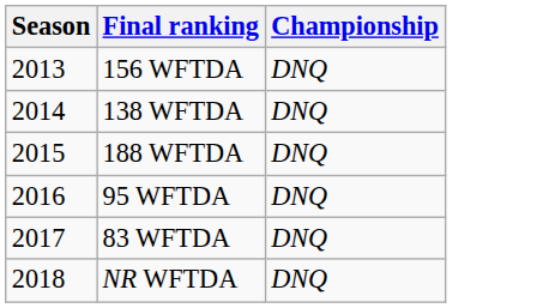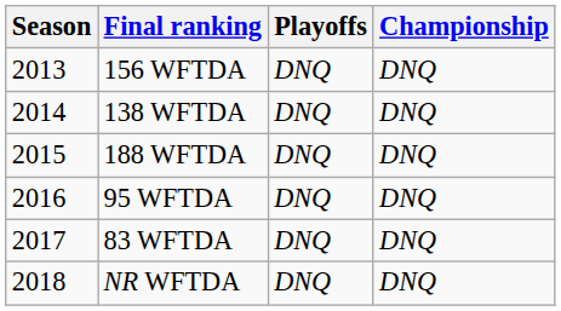+ column: Playoffs | DNQ | DNQ | DNQ | DNQ | DNQ | DNQ
